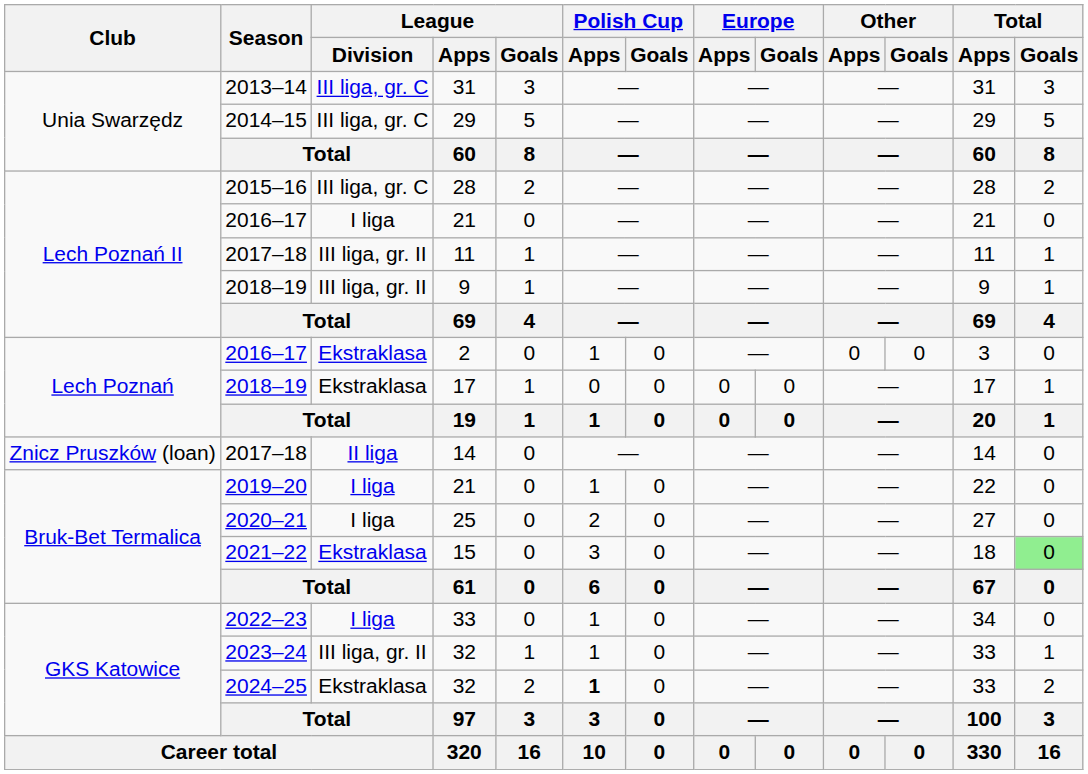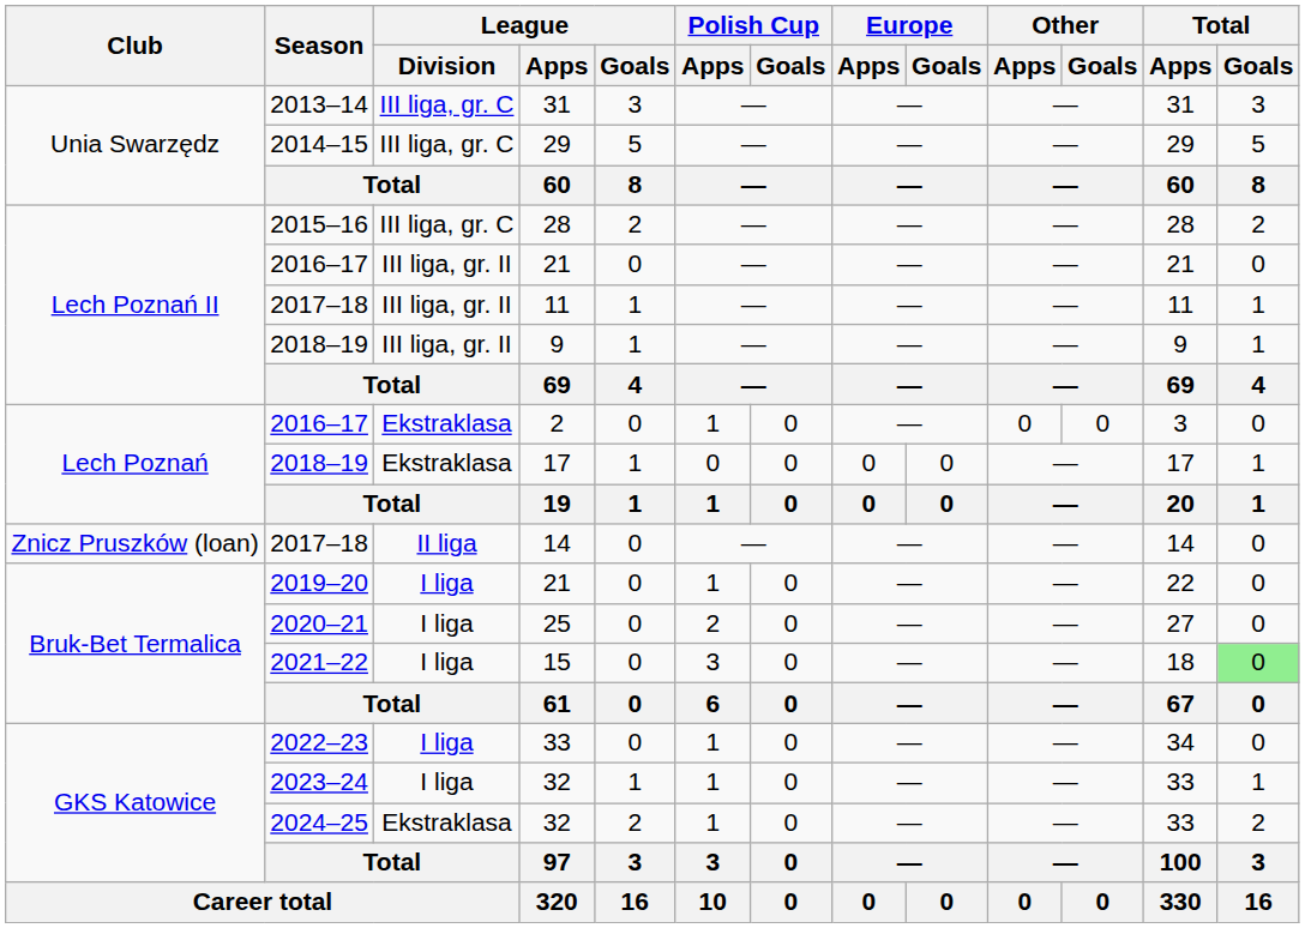2016–17 / 21 | League / Division: I liga -> III liga, gr. II
15 | League / Division: Ekstraklasa -> I liga
2023–24 / 32 | League / Division: III liga, gr. II -> I liga
2024–25 / 32 | Polish Cup / Apps: bold -> normal
